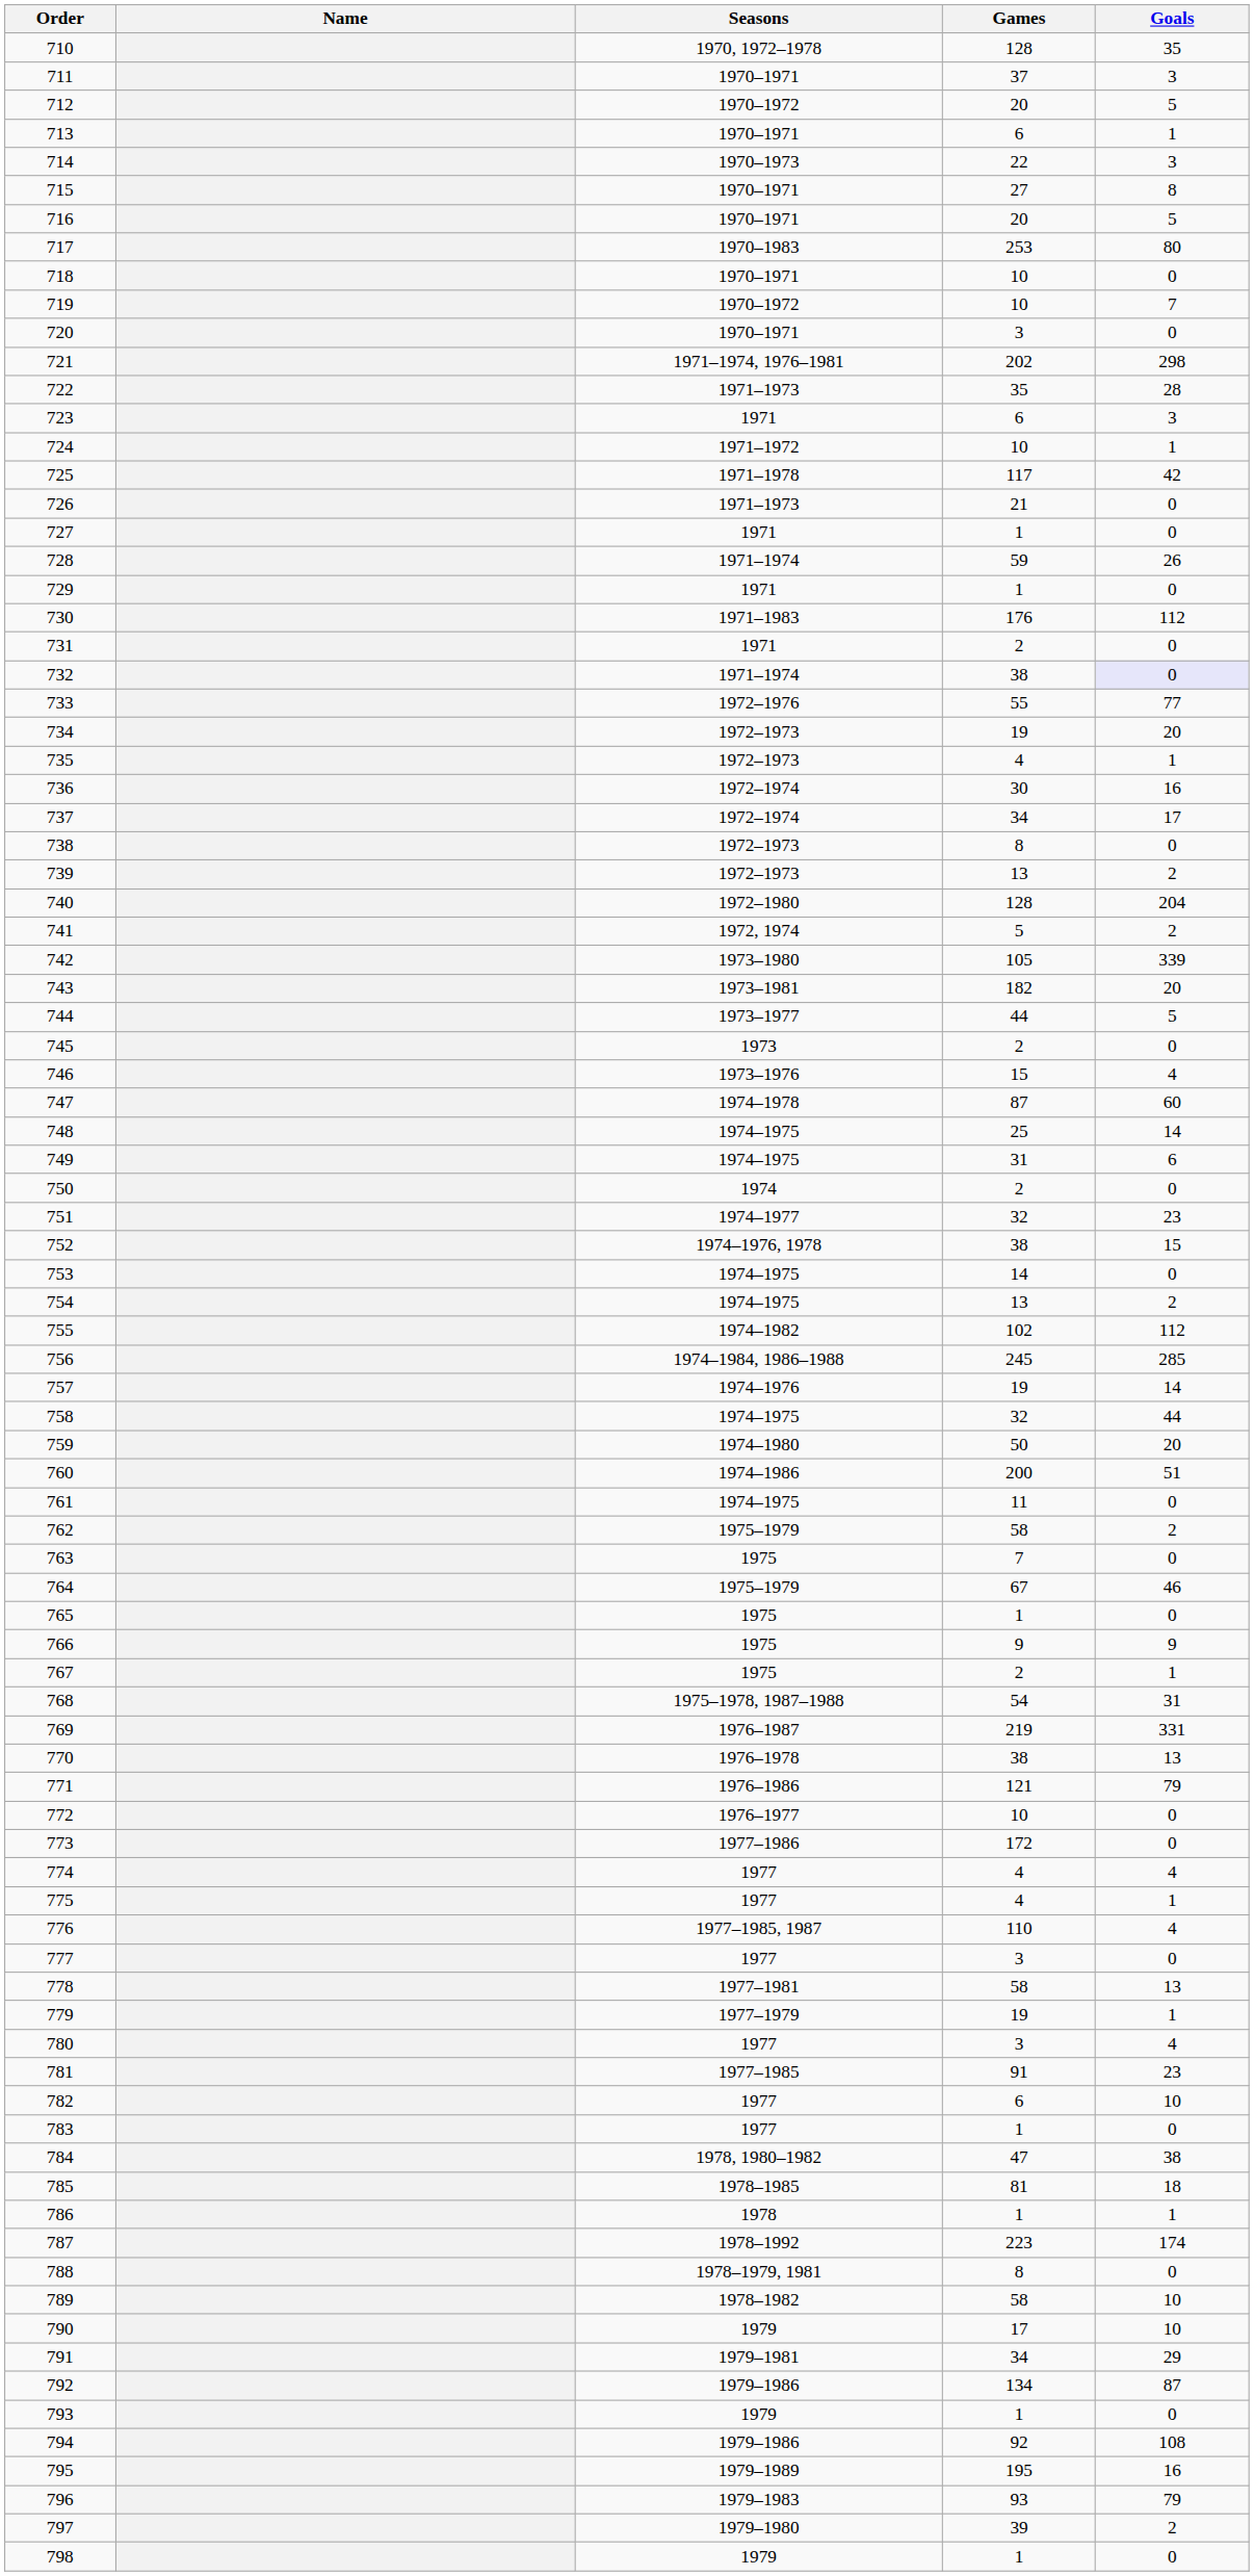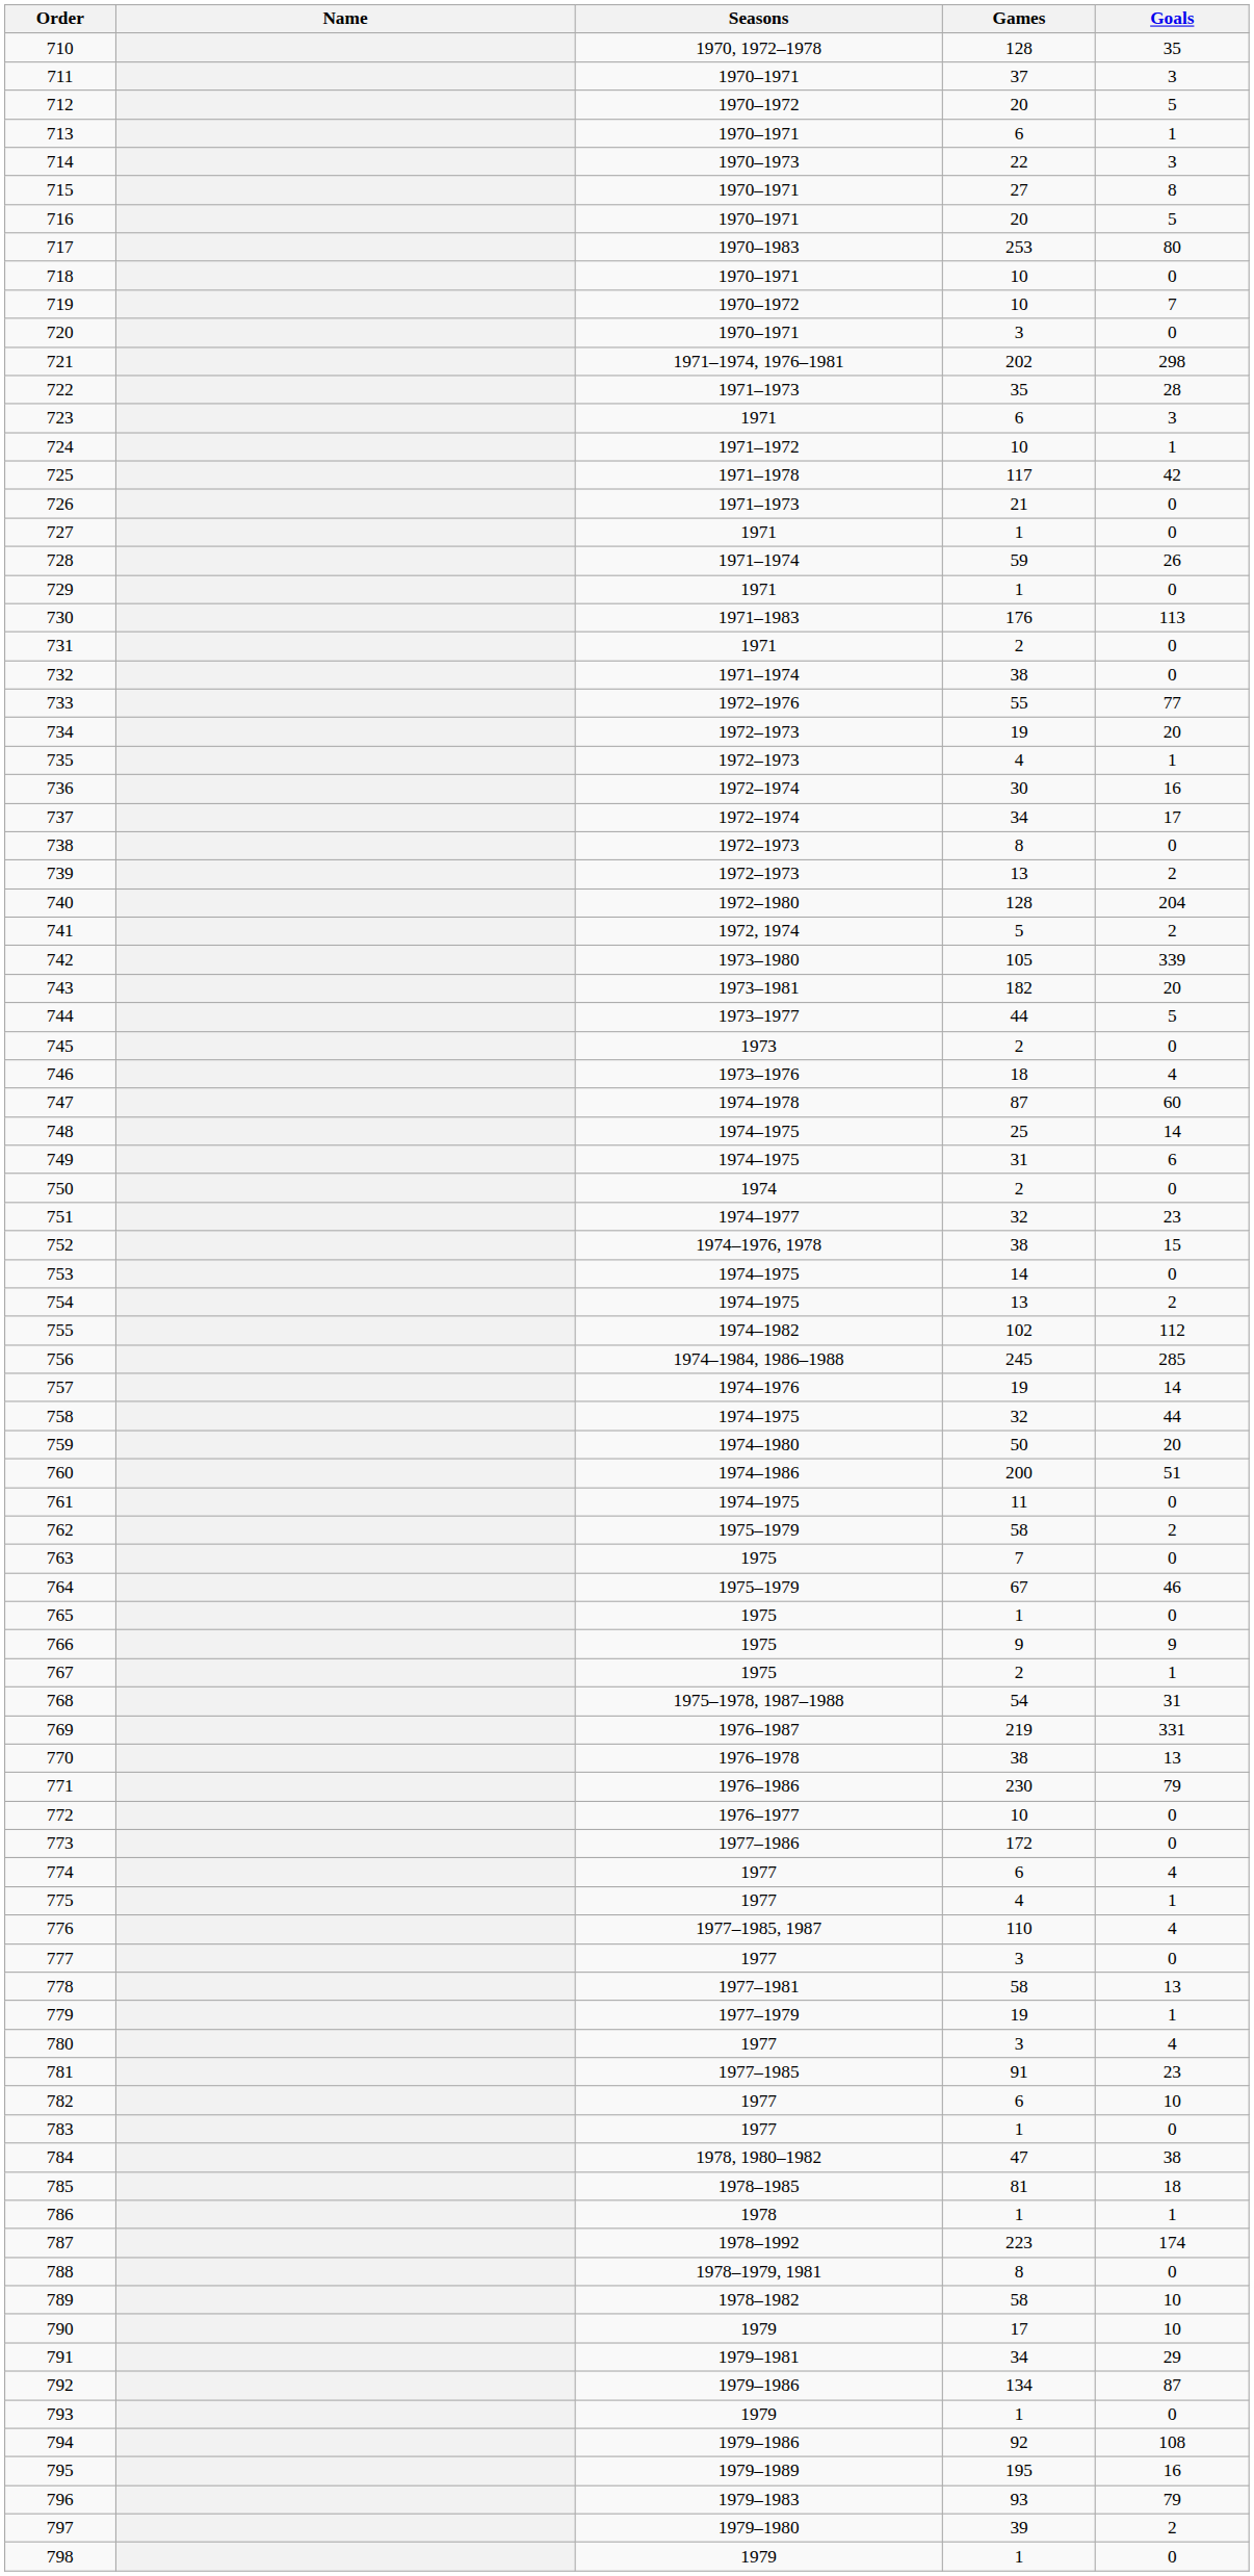730 | Goals: 112 -> 113
732 | Goals: lavender background -> no background
746 | Games: 15 -> 18
771 | Games: 121 -> 230
774 | Games: 4 -> 6
